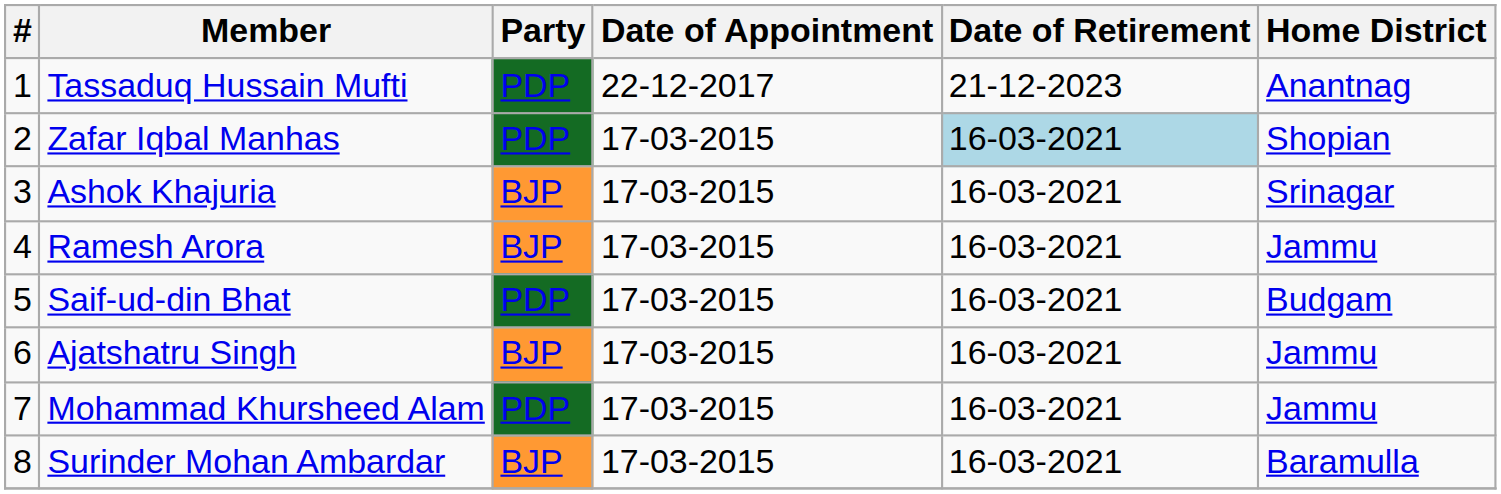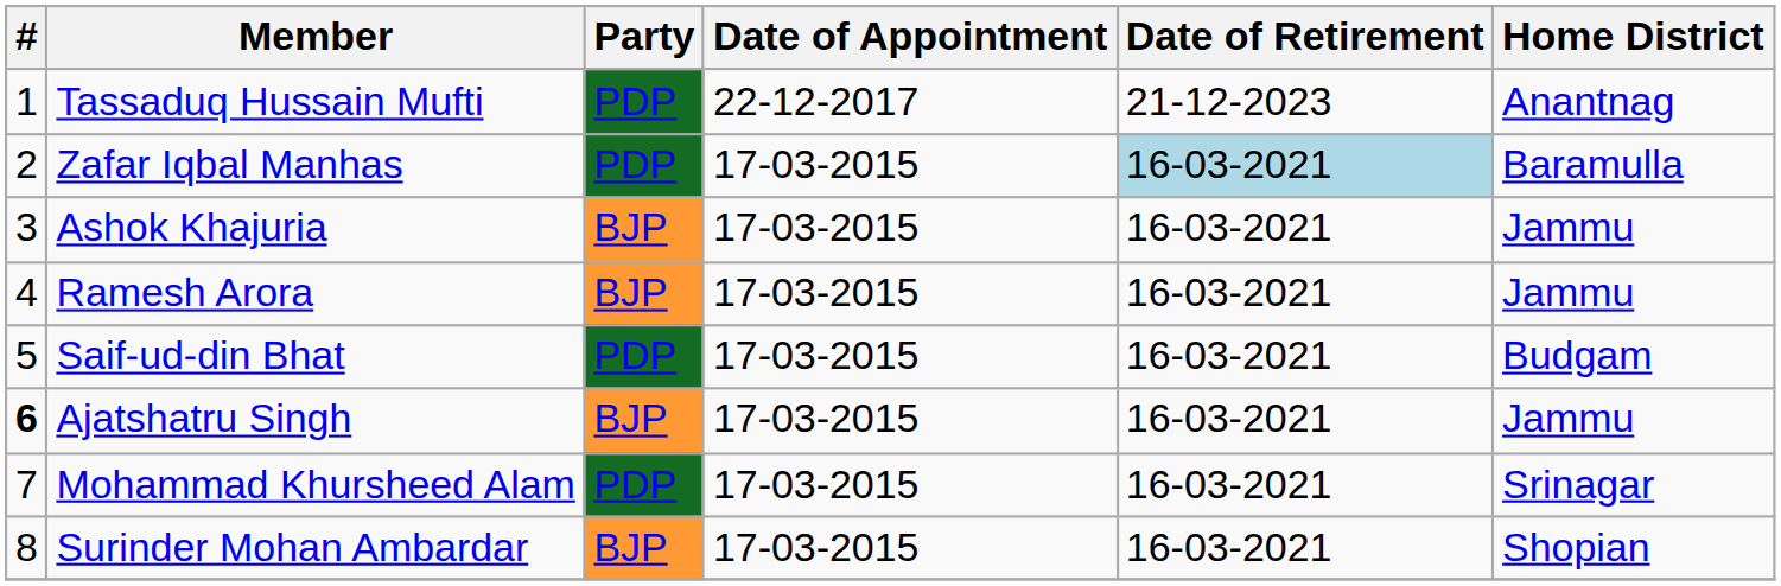Zafar Iqbal Manhas | Home District: Shopian -> Baramulla
Ashok Khajuria | Home District: Srinagar -> Jammu
Ajatshatru Singh | #: normal -> bold
Mohammad Khursheed Alam | Home District: Jammu -> Srinagar
Surinder Mohan Ambardar | Home District: Baramulla -> Shopian
